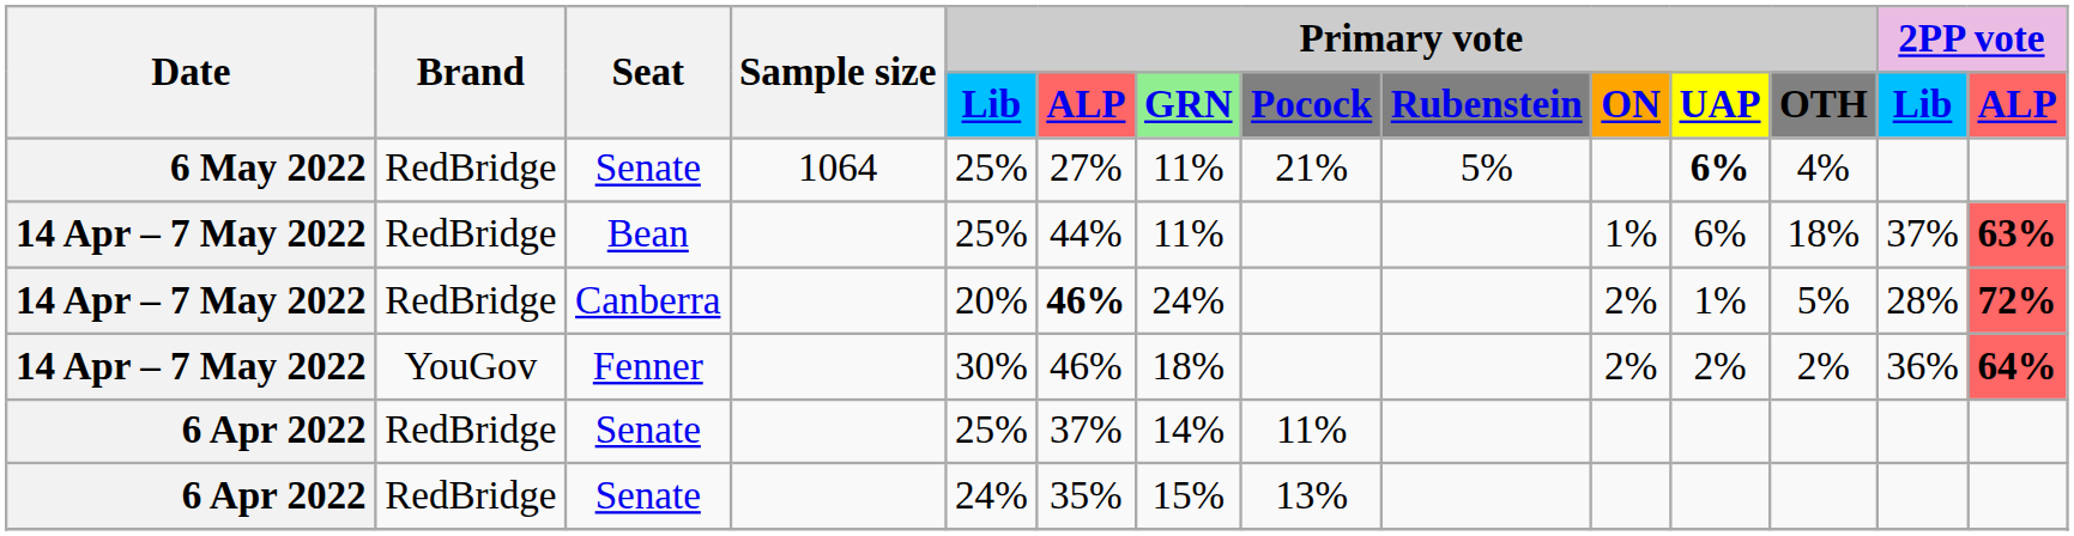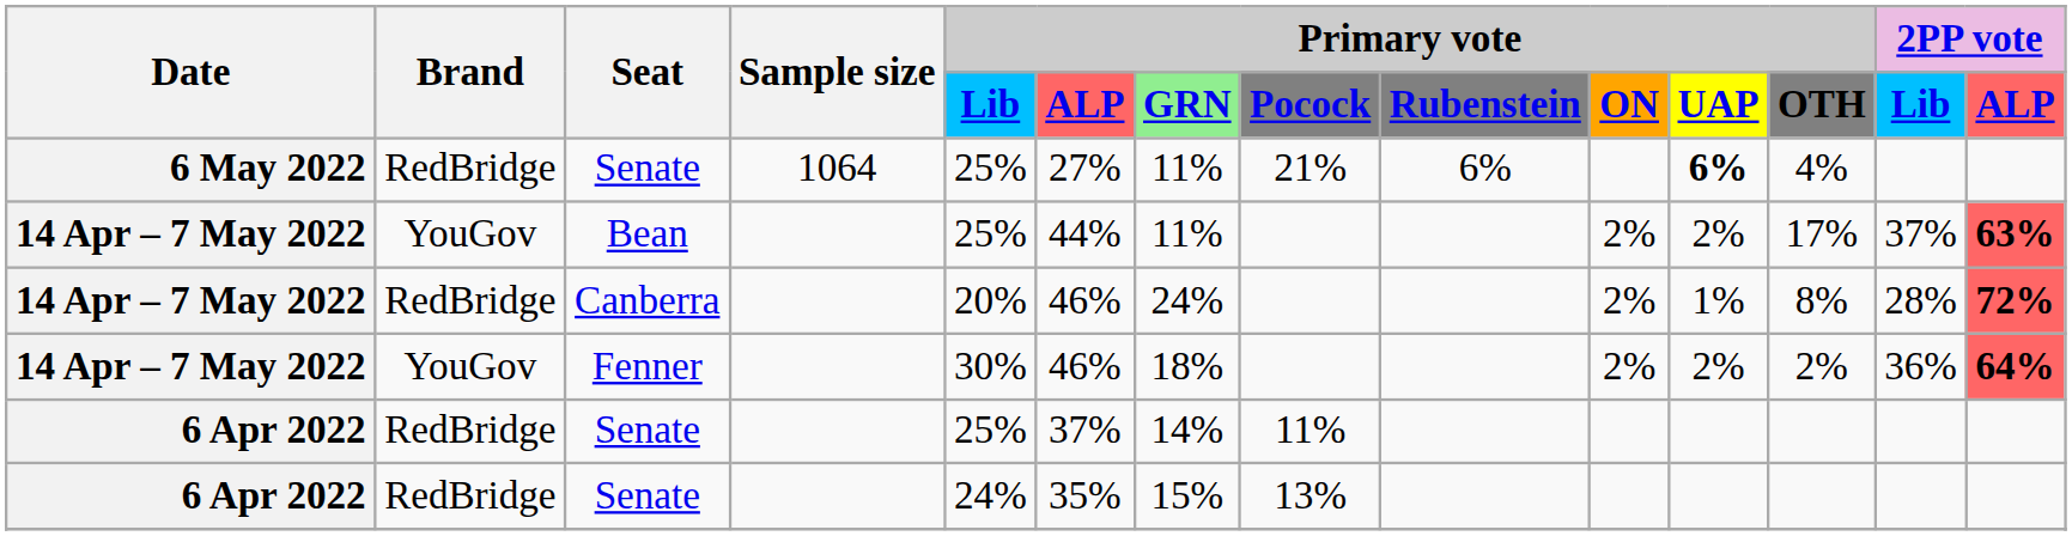6 May 2022 / Senate | Primary vote / Rubenstein: 5% -> 6%
Bean | Brand: RedBridge -> YouGov
Bean | Primary vote / ON: 1% -> 2%
Bean | Primary vote / UAP: 6% -> 2%
Bean | Primary vote / OTH: 18% -> 17%
Canberra | Primary vote / ALP: bold -> normal
Canberra | Primary vote / OTH: 5% -> 8%
